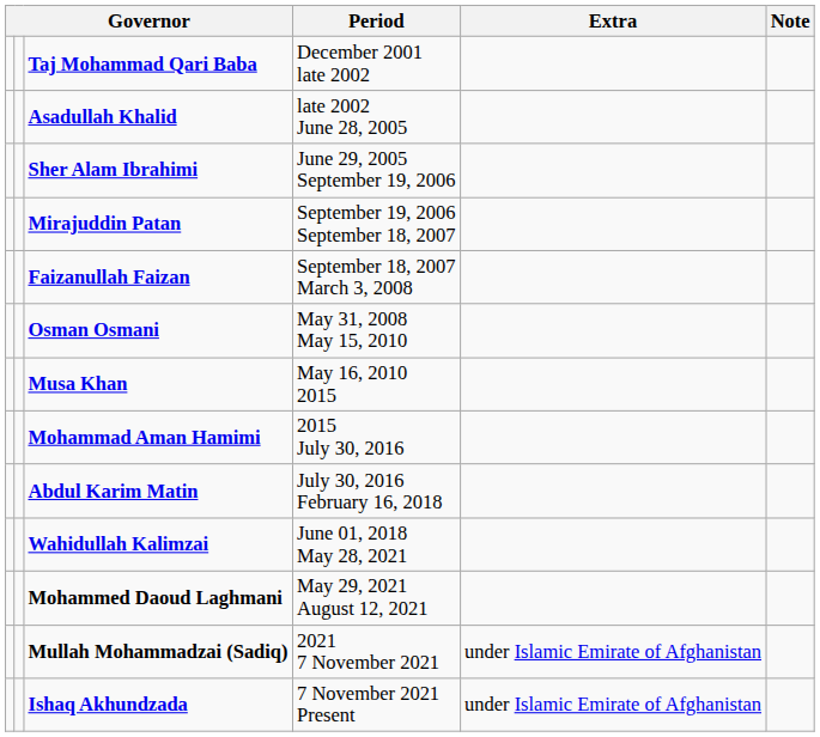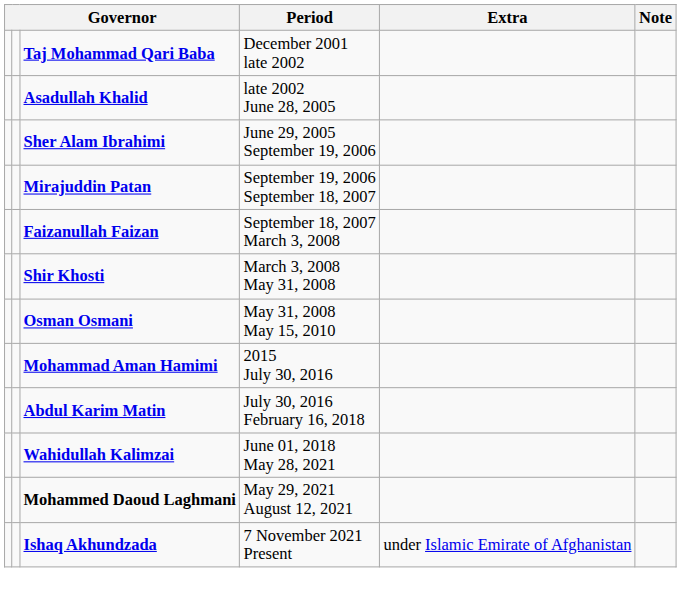+ row: Shir Khosti | March 3, 2008 May 31, 2008
- row: Musa Khan | May 16, 2010 2015
- row: Mullah Mohammadzai (Sadiq) | 2021 7 November 2021 | under Islamic Emirate of Afghanistan
